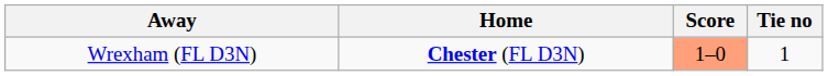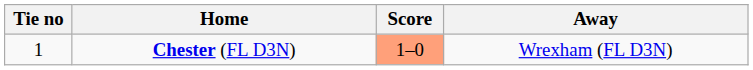columns swapped: Tie no <-> Away
